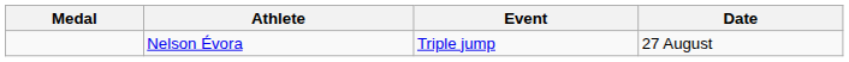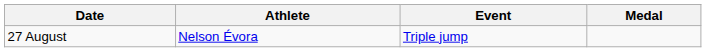columns swapped: Medal <-> Date
